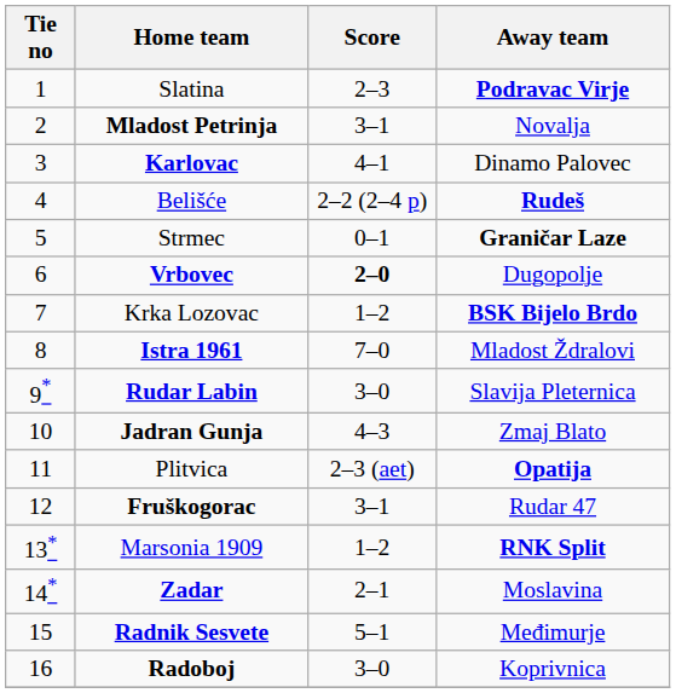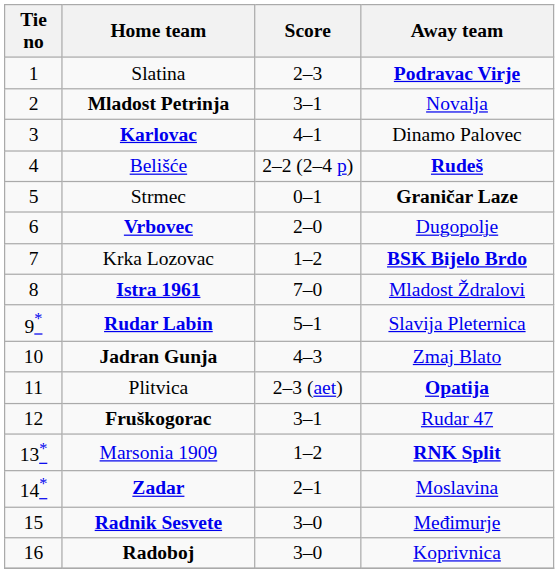Vrbovec | Score: bold -> normal
Rudar Labin | Score: 3–0 -> 5–1
Radnik Sesvete | Score: 5–1 -> 3–0
